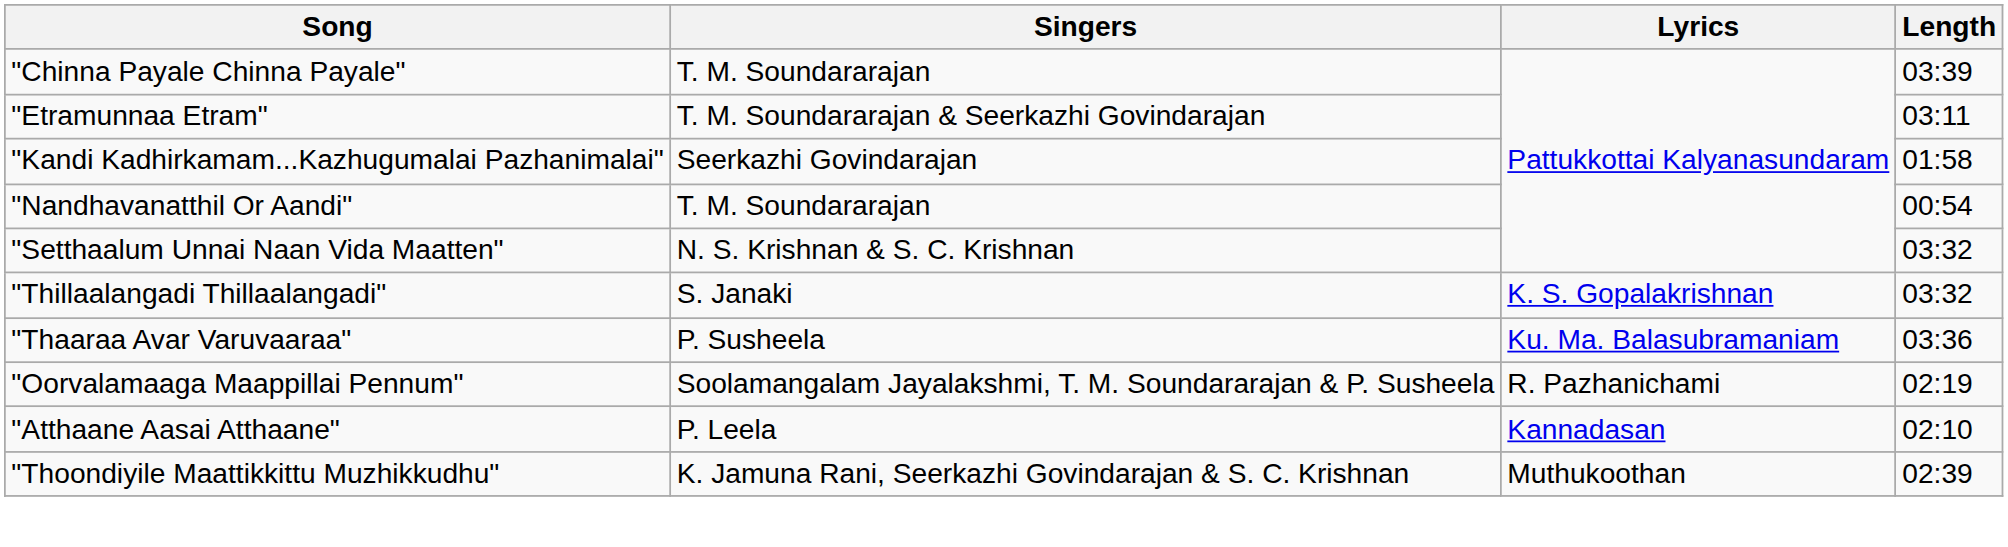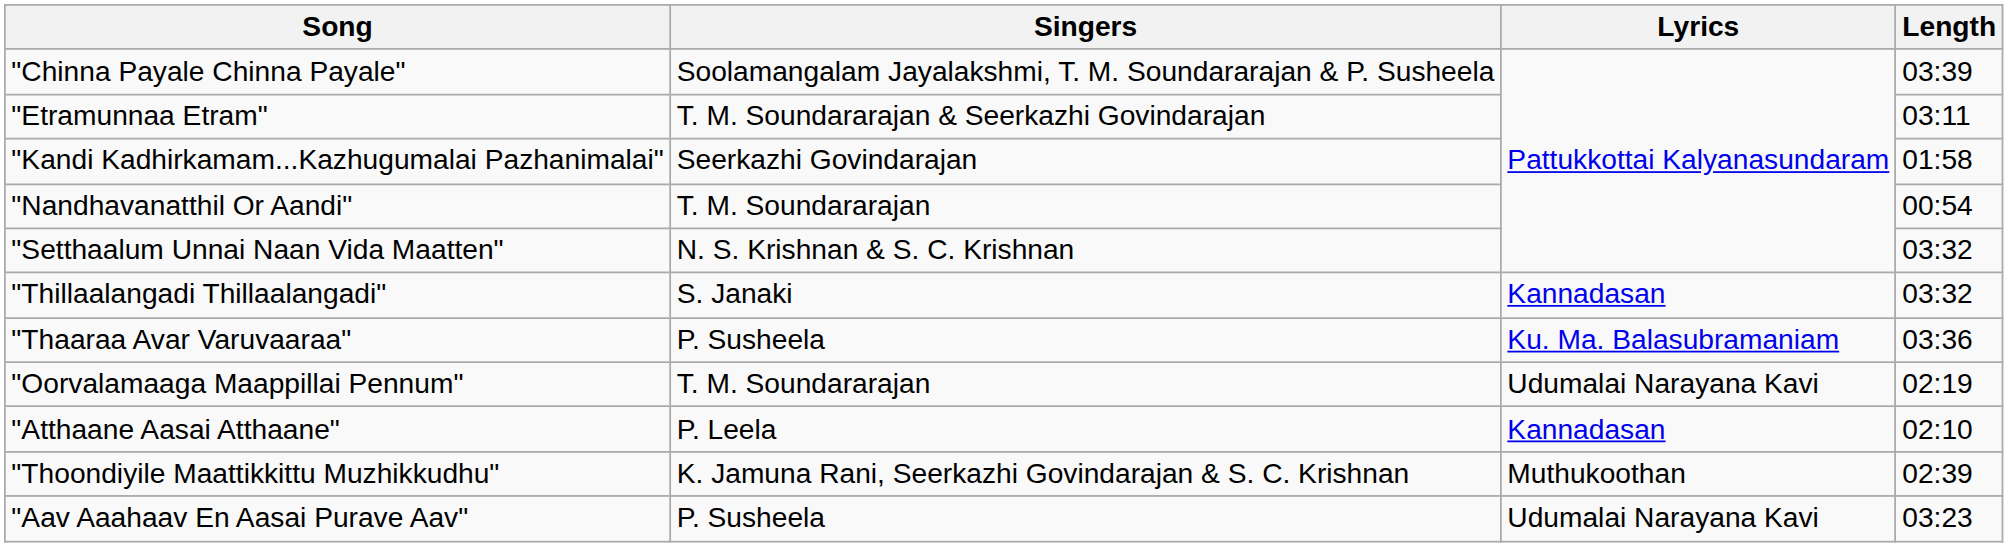"Chinna Payale Chinna Payale" | Singers: T. M. Soundararajan -> Soolamangalam Jayalakshmi, T. M. Soundararajan & P. Susheela
"Thillaalangadi Thillaalangadi" | Lyrics: K. S. Gopalakrishnan -> Kannadasan
"Oorvalamaaga Maappillai Pennum" | Singers: Soolamangalam Jayalakshmi, T. M. Soundararajan & P. Susheela -> T. M. Soundararajan
"Oorvalamaaga Maappillai Pennum" | Lyrics: R. Pazhanichami -> Udumalai Narayana Kavi
+ row: "Aav Aaahaav En Aasai Purave Aav" | P. Susheela | Udumalai Narayana Kavi | 03:23
